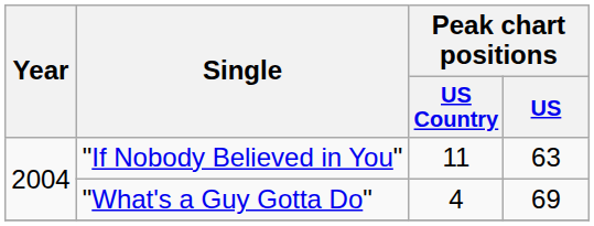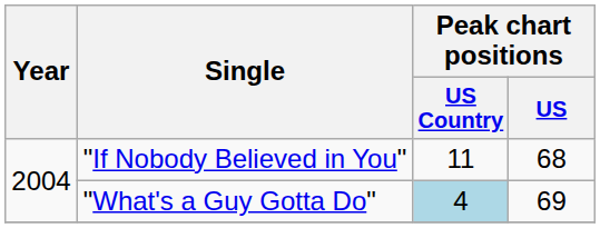"If Nobody Believed in You" | Peak chart positions / US: 63 -> 68
"What's a Guy Gotta Do" | Peak chart positions / US Country: no background -> lightblue background
